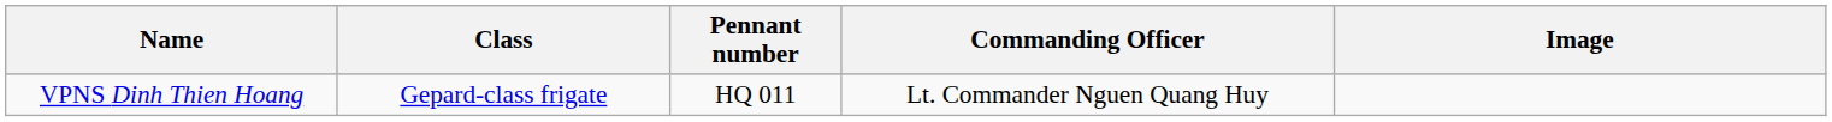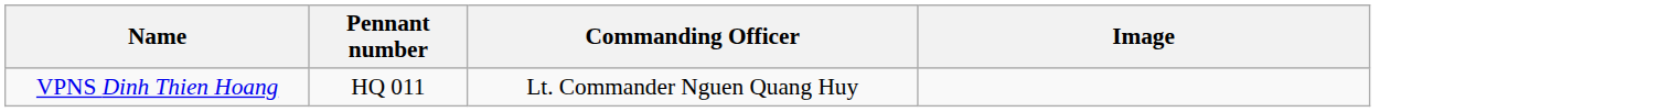- column: Class | Gepard-class frigate
